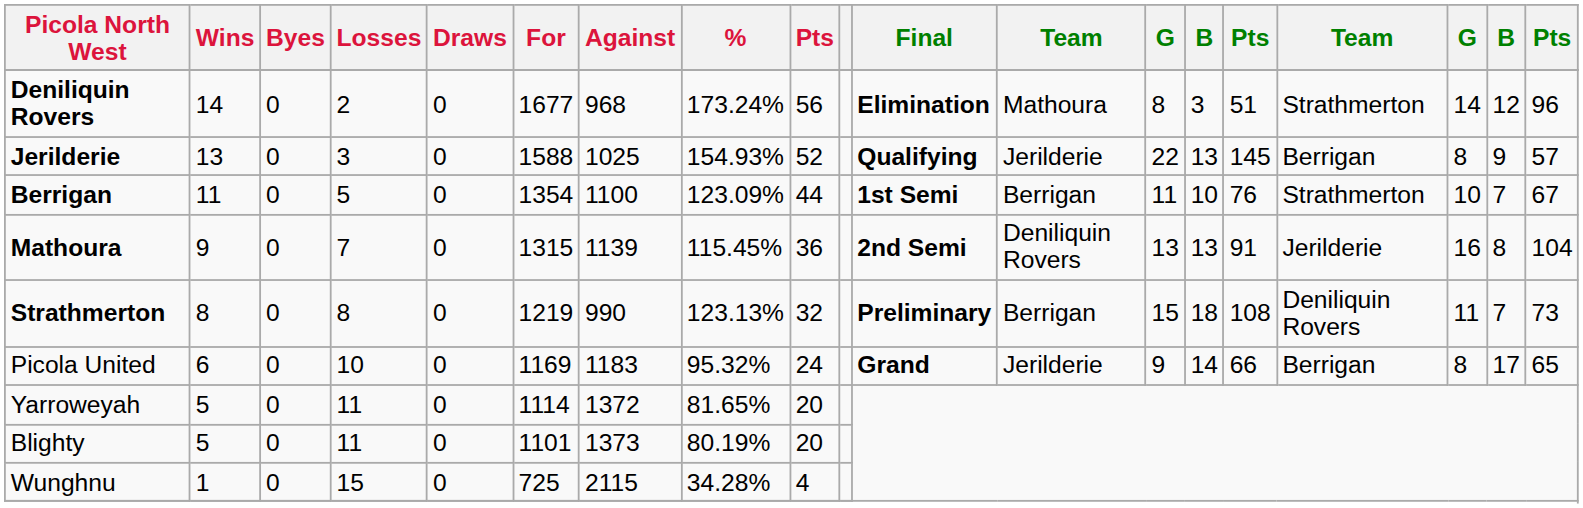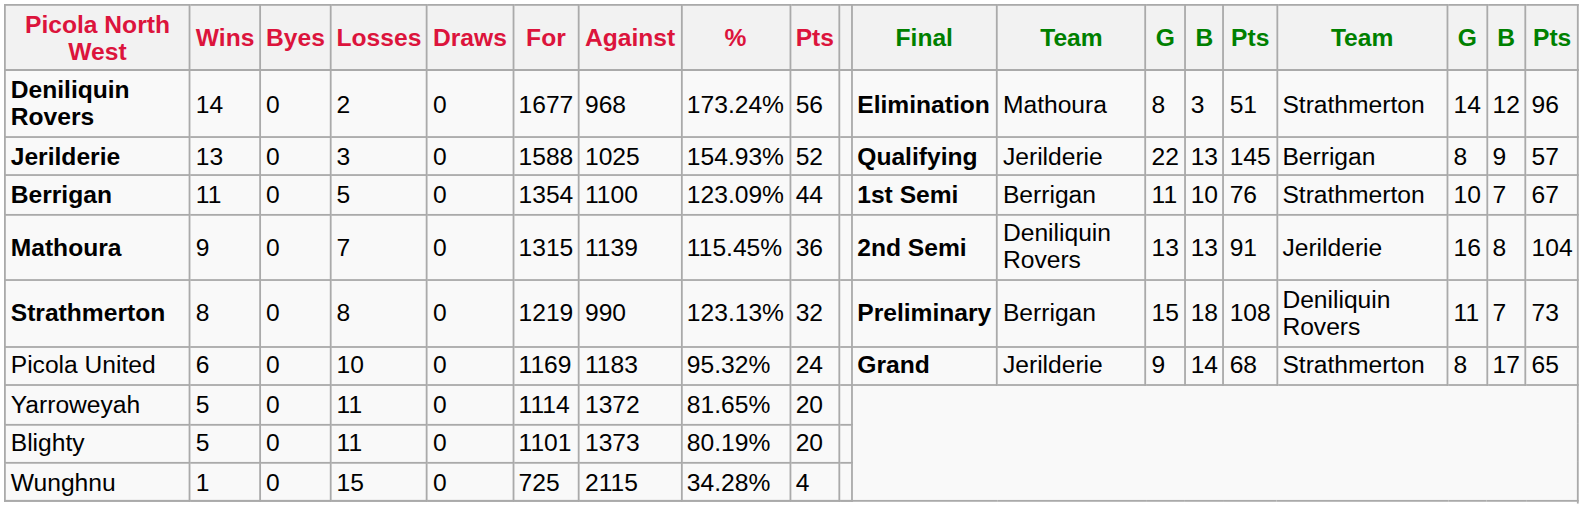Picola United | column 15: 66 -> 68
Picola United | column 16: Berrigan -> Strathmerton
